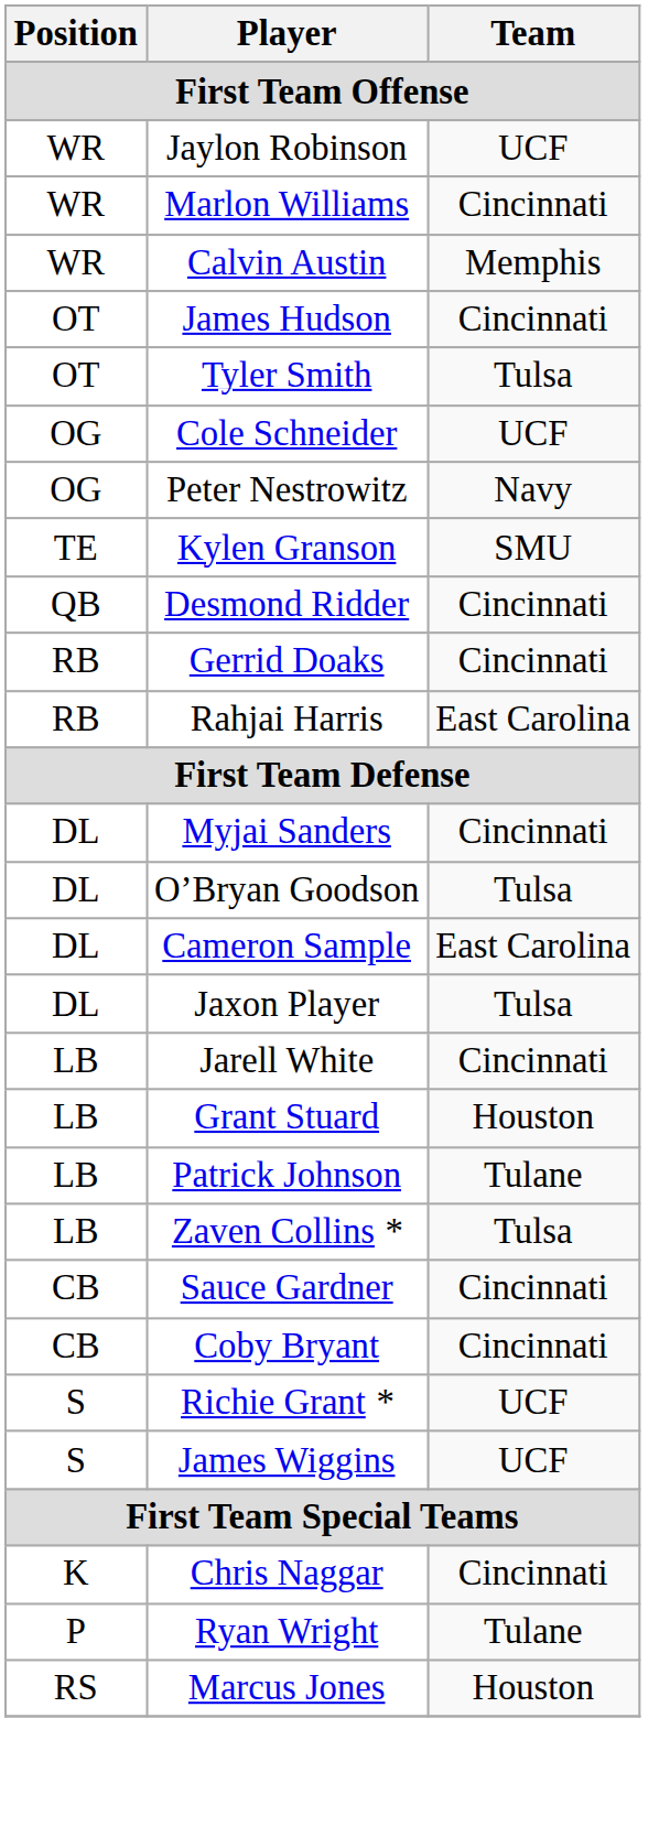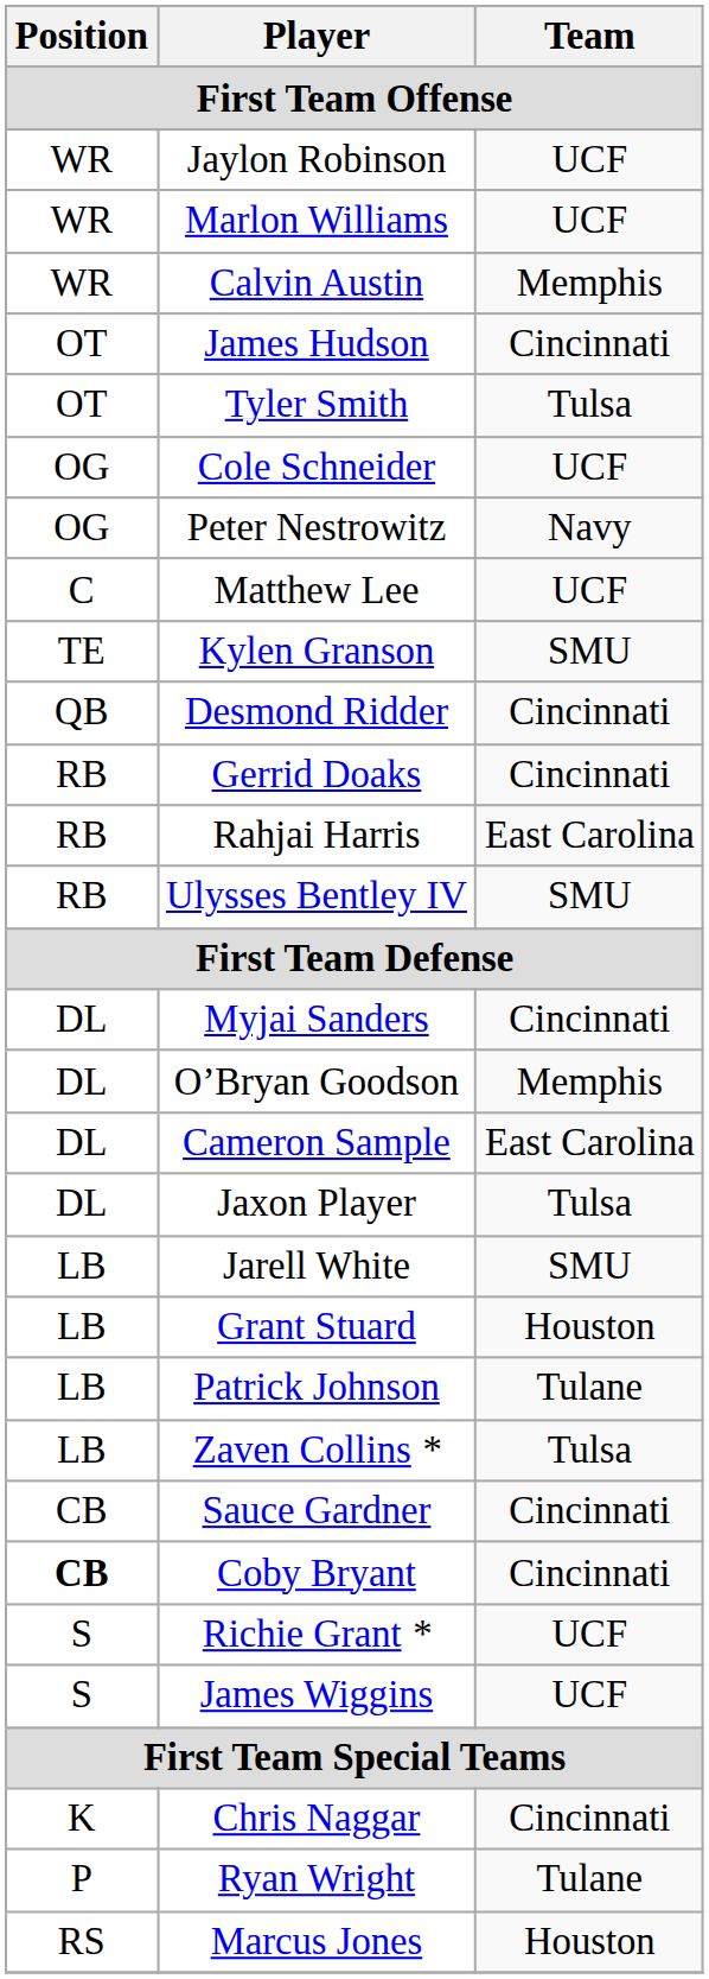Marlon Williams | Team: Cincinnati -> UCF
+ row: C | Matthew Lee | UCF
+ row: RB | Ulysses Bentley IV | SMU
O’Bryan Goodson | Team: Tulsa -> Memphis
Jarell White | Team: Cincinnati -> SMU
Coby Bryant | Position: normal -> bold
